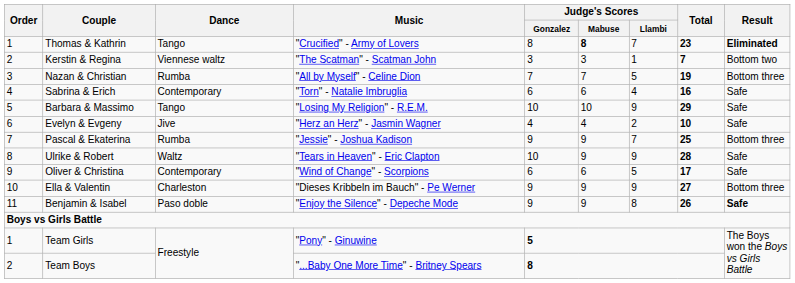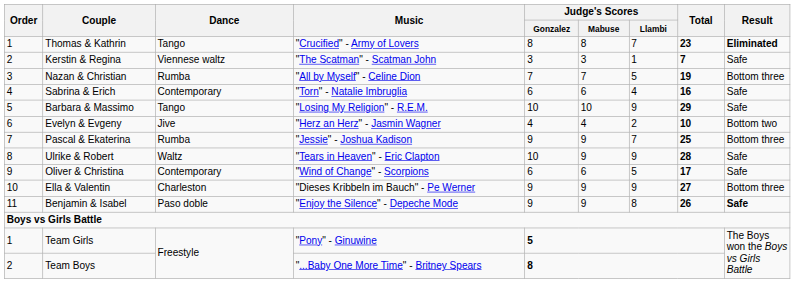Thomas & Kathrin | Judge's Scores / Mabuse: bold -> normal
Kerstin & Regina | Result: Bottom two -> Safe
Evelyn & Evgeny | Result: Safe -> Bottom two
